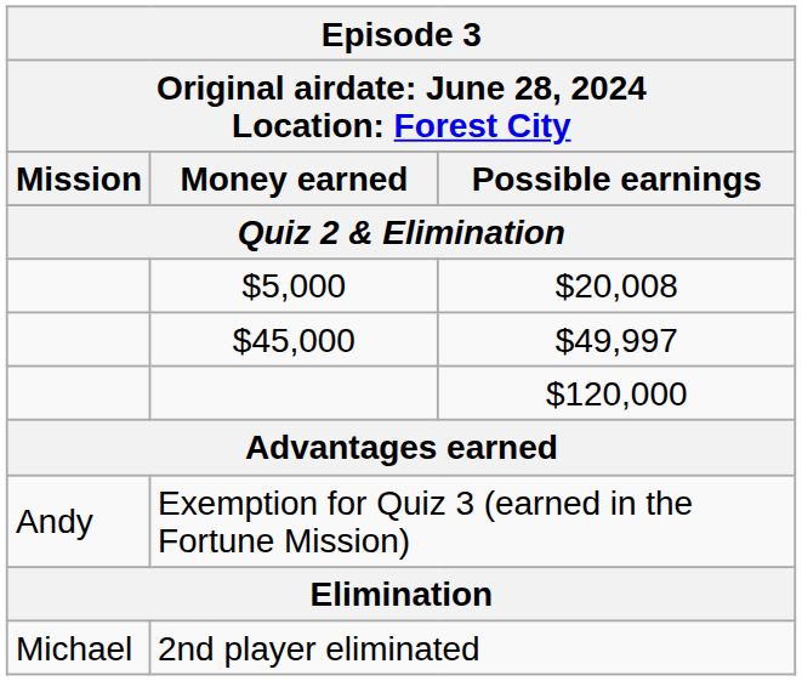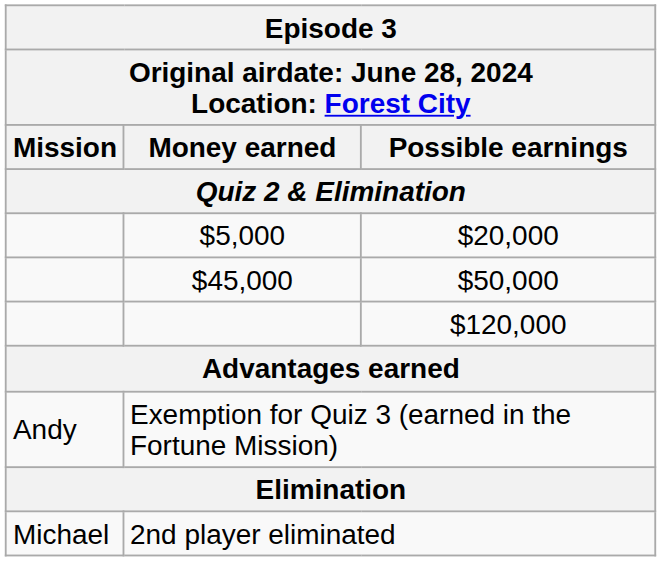$5,000 | Possible earnings: $20,008 -> $20,000
$45,000 | Possible earnings: $49,997 -> $50,000
